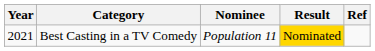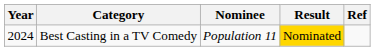Best Casting in a TV Comedy | Year: 2021 -> 2024
